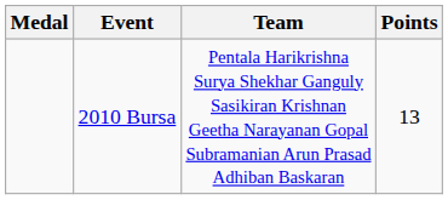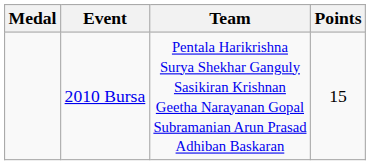2010 Bursa | Points: 13 -> 15
